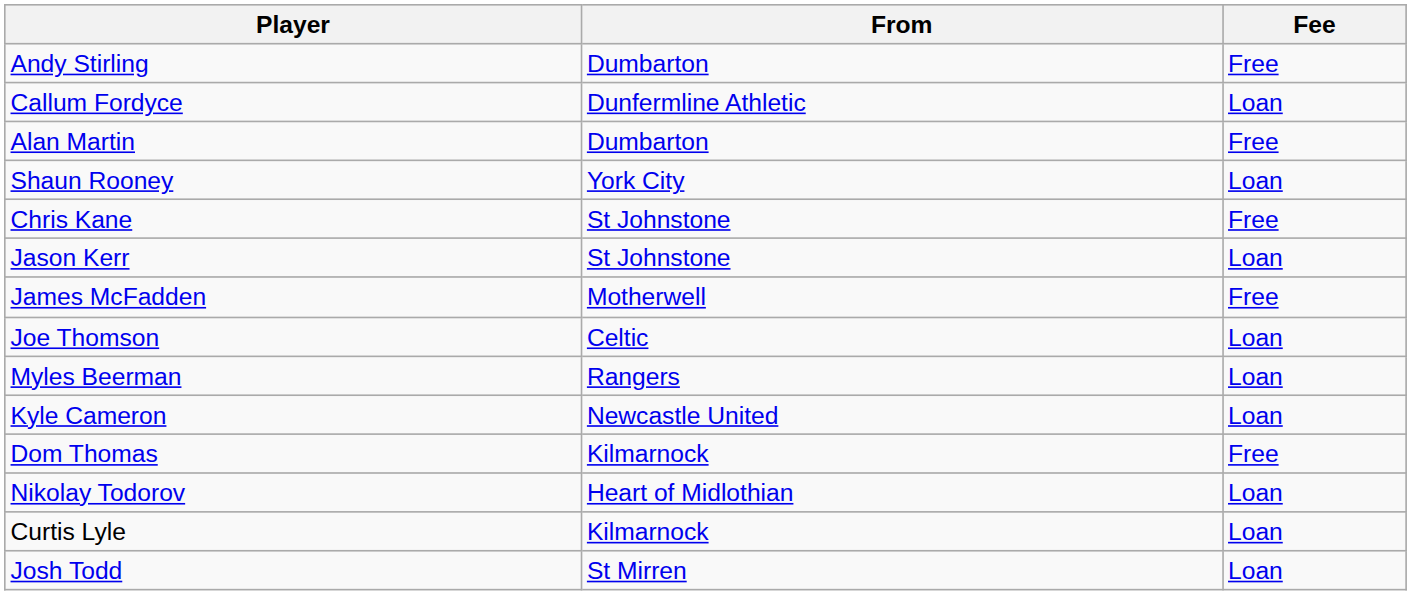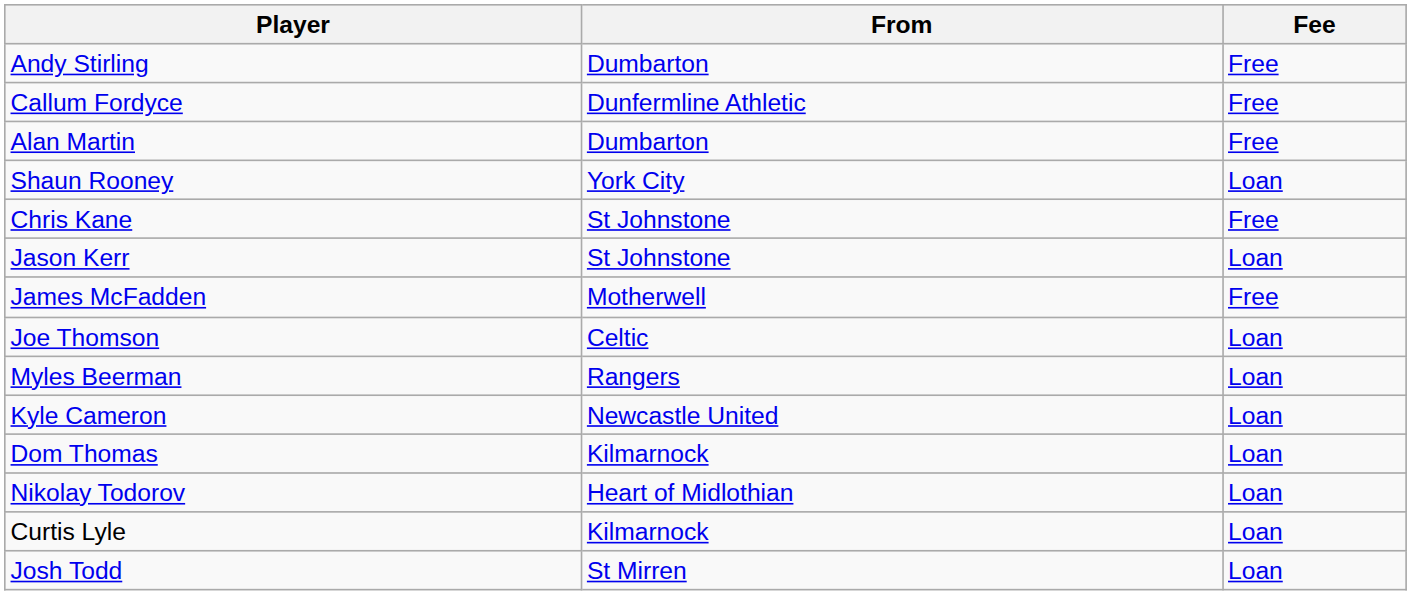Callum Fordyce | Fee: Loan -> Free
Dom Thomas | Fee: Free -> Loan
